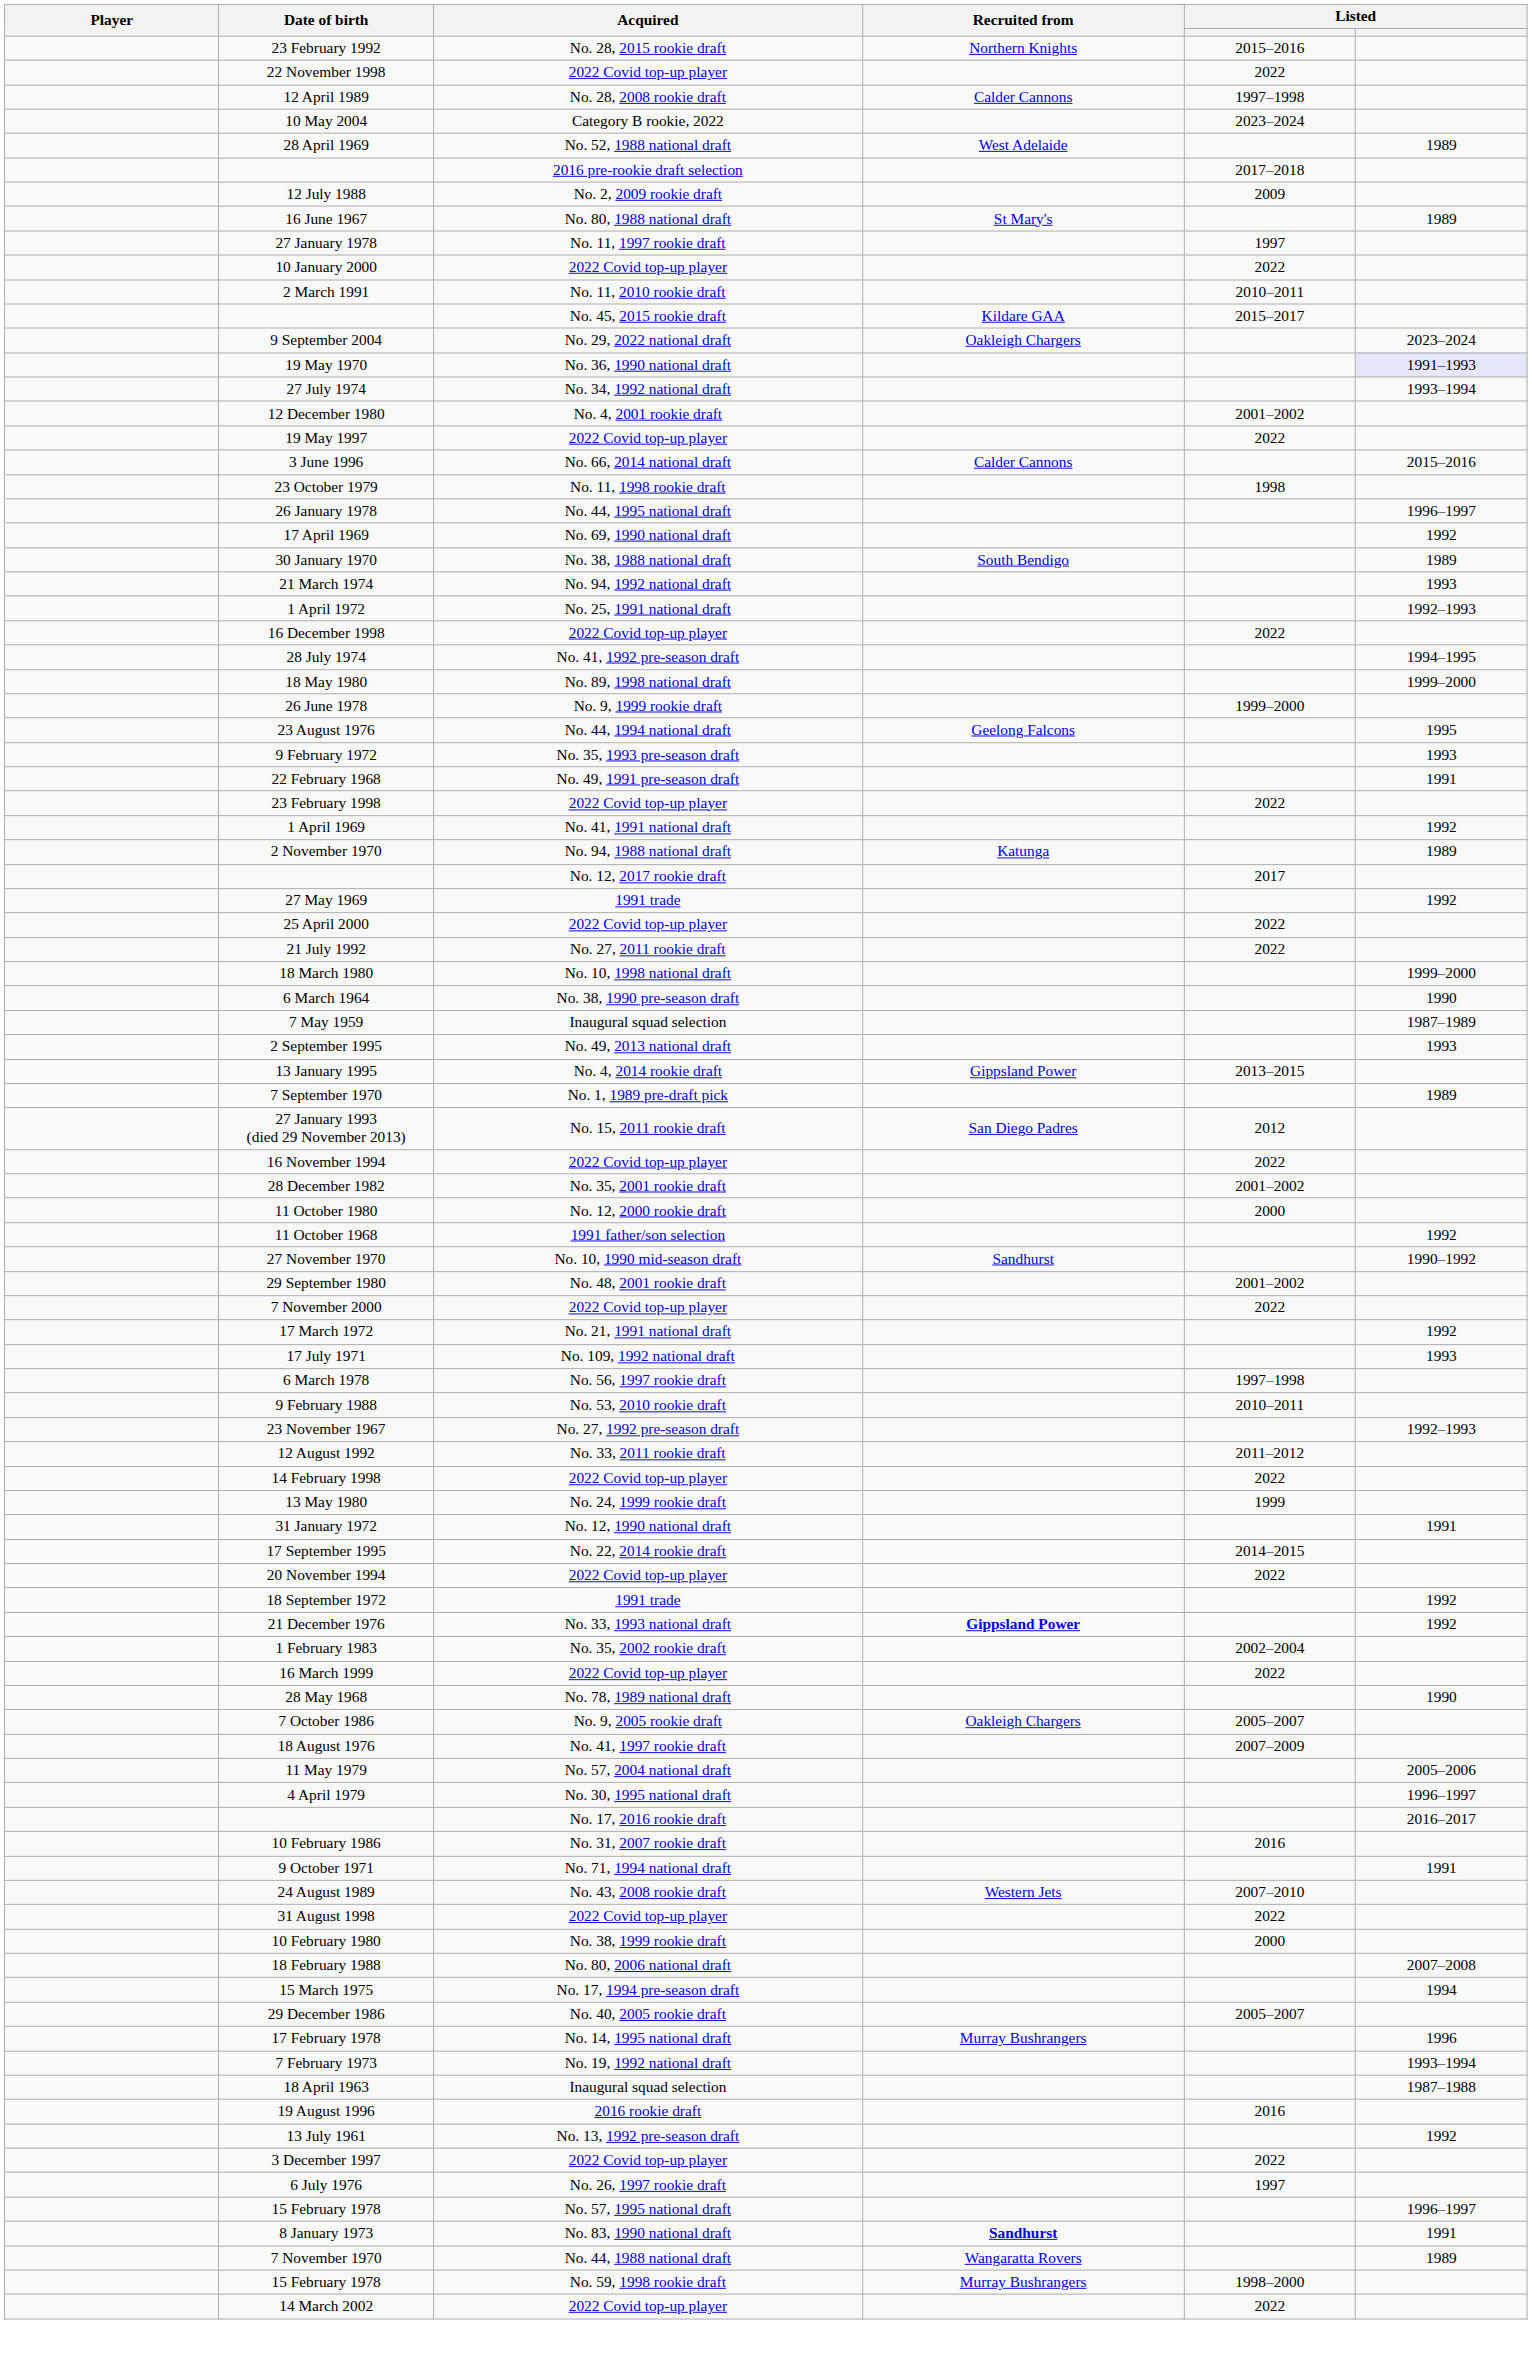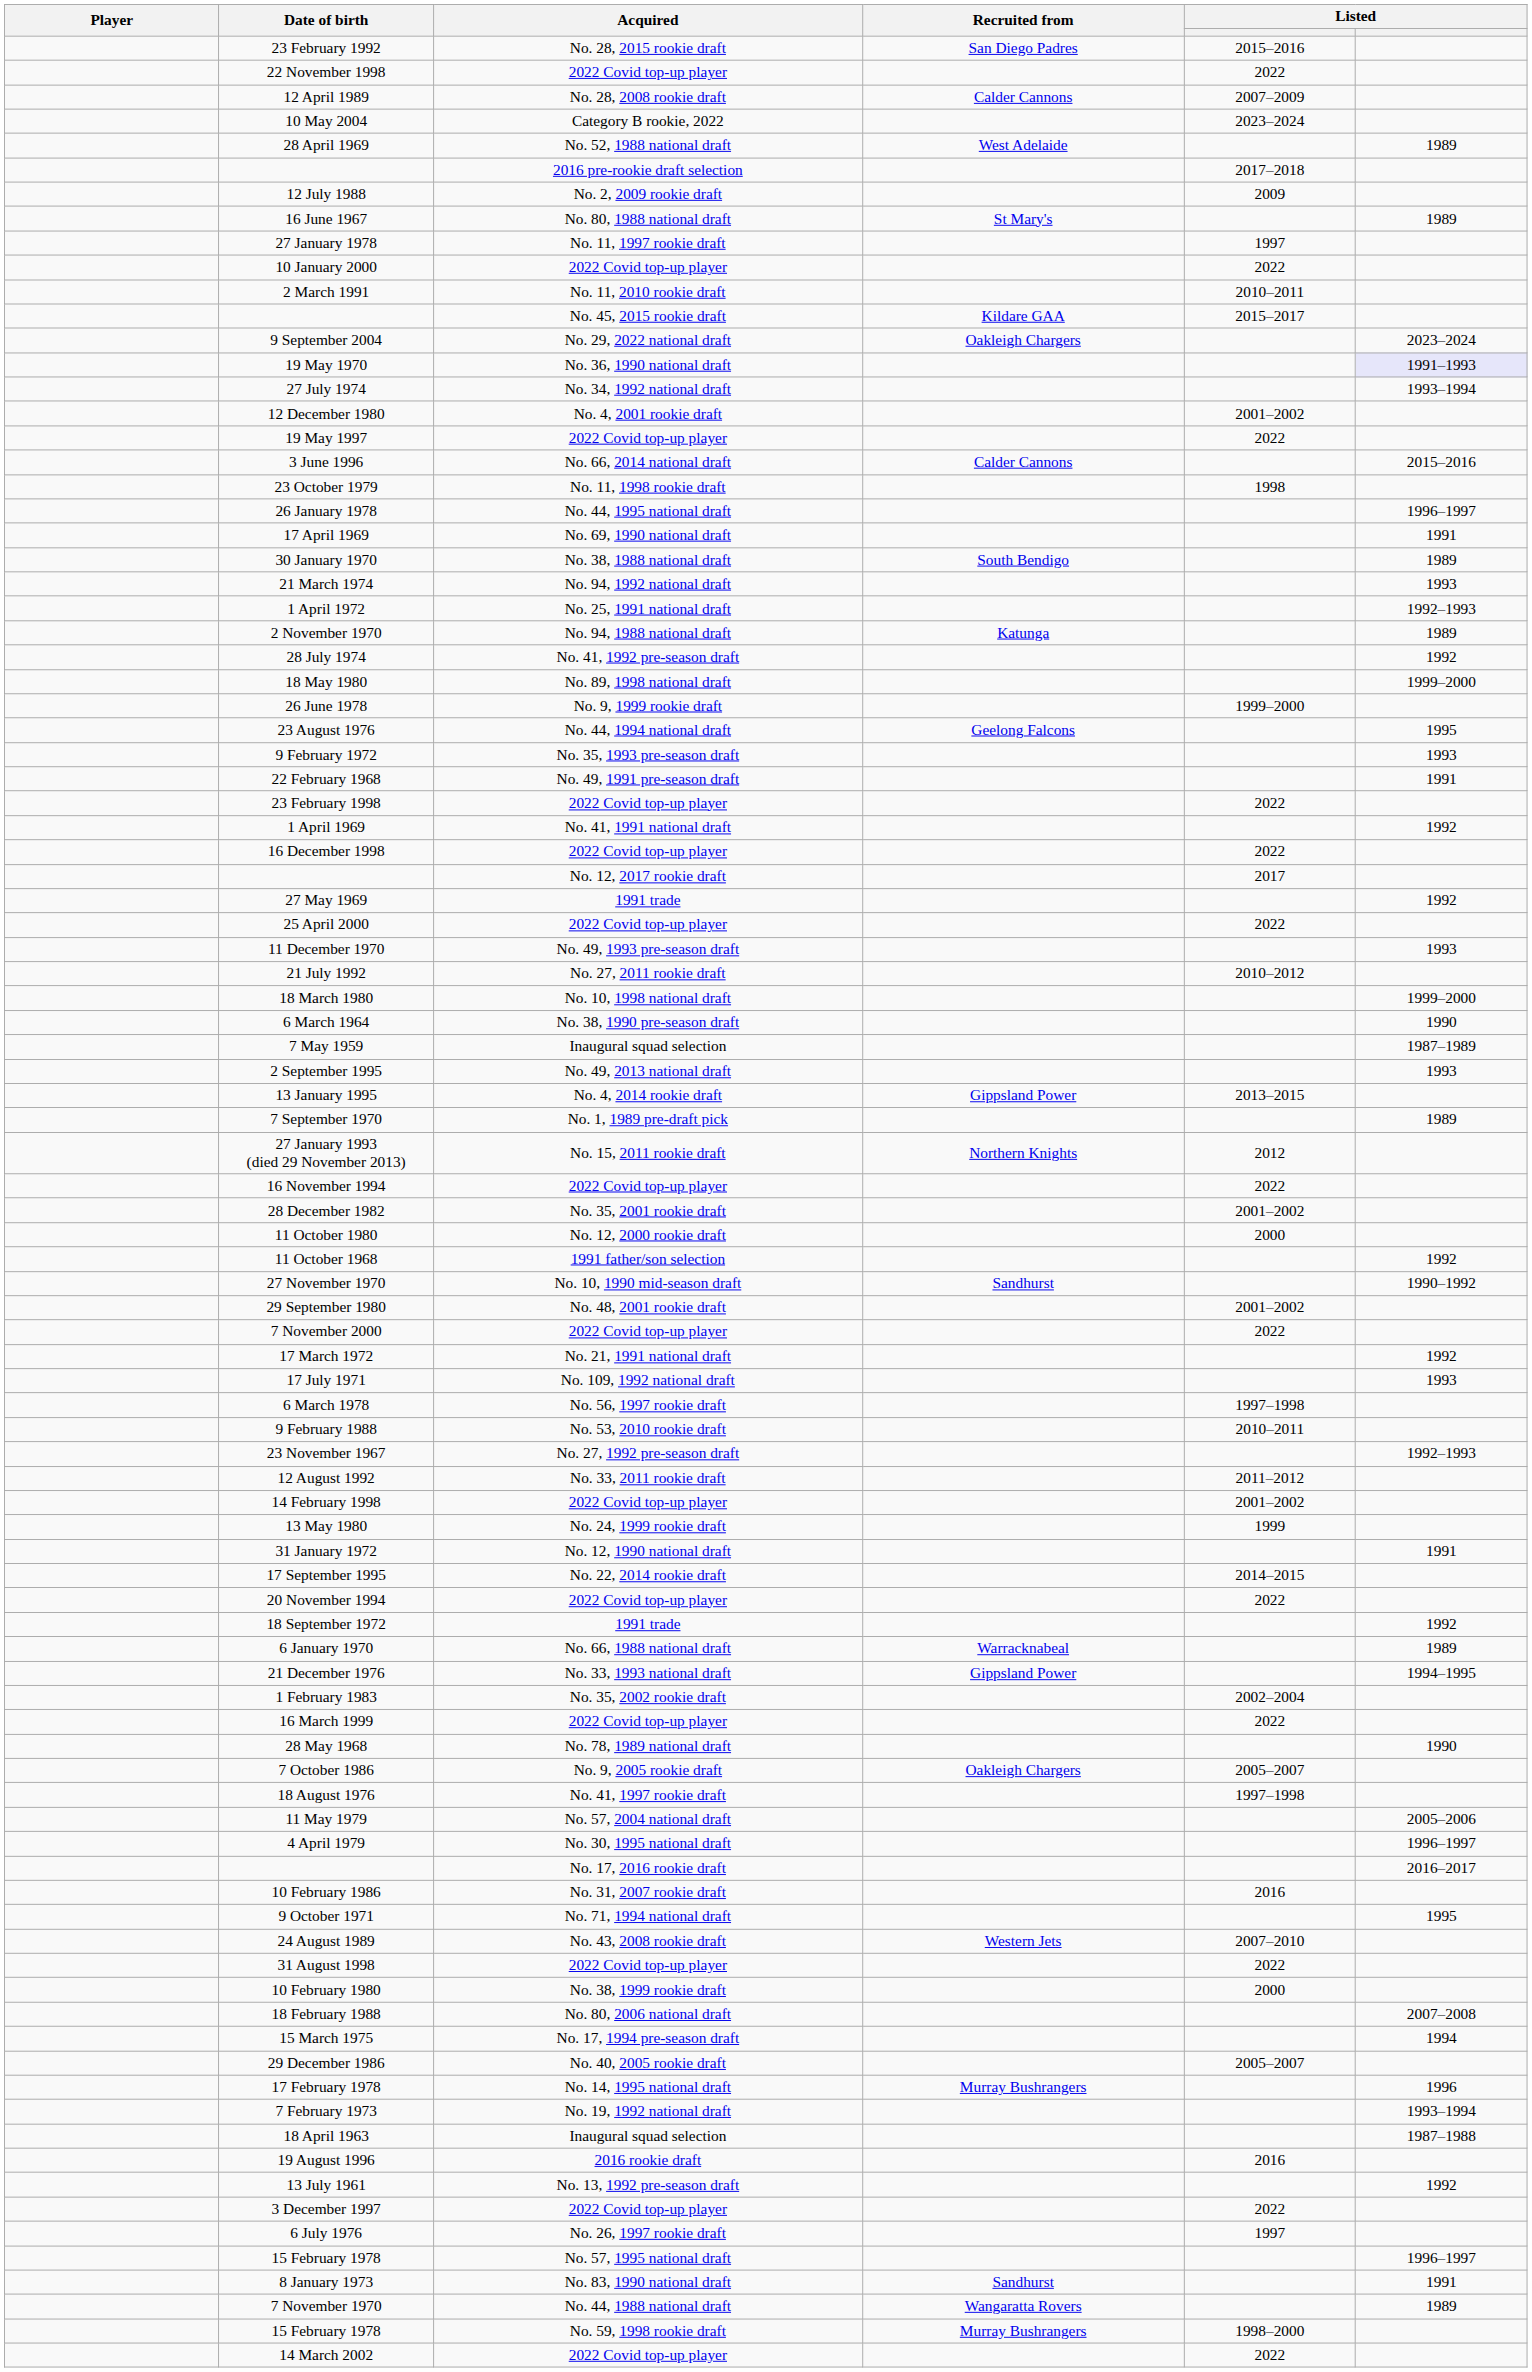23 February 1992 | Recruited from: Northern Knights -> San Diego Padres
12 April 1989 | column 5: 1997–1998 -> 2007–2009
17 April 1969 | column 6: 1992 -> 1991
rows swapped: 16 December 1998 <-> 2 November 1970
28 July 1974 | column 6: 1994–1995 -> 1992
+ row: 11 December 1970 | No. 49, 1993 pre-season draft | 1993
21 July 1992 | column 5: 2022 -> 2010–2012
27 January 1993 (died 29 November 2013) | Recruited from: San Diego Padres -> Northern Knights
14 February 1998 | column 5: 2022 -> 2001–2002
+ row: 6 January 1970 | No. 66, 1988 national draft | Warracknabeal | 1989
21 December 1976 | Recruited from: bold -> normal
21 December 1976 | column 6: 1992 -> 1994–1995
18 August 1976 | column 5: 2007–2009 -> 1997–1998
9 October 1971 | column 6: 1991 -> 1995
8 January 1973 | Recruited from: bold -> normal
